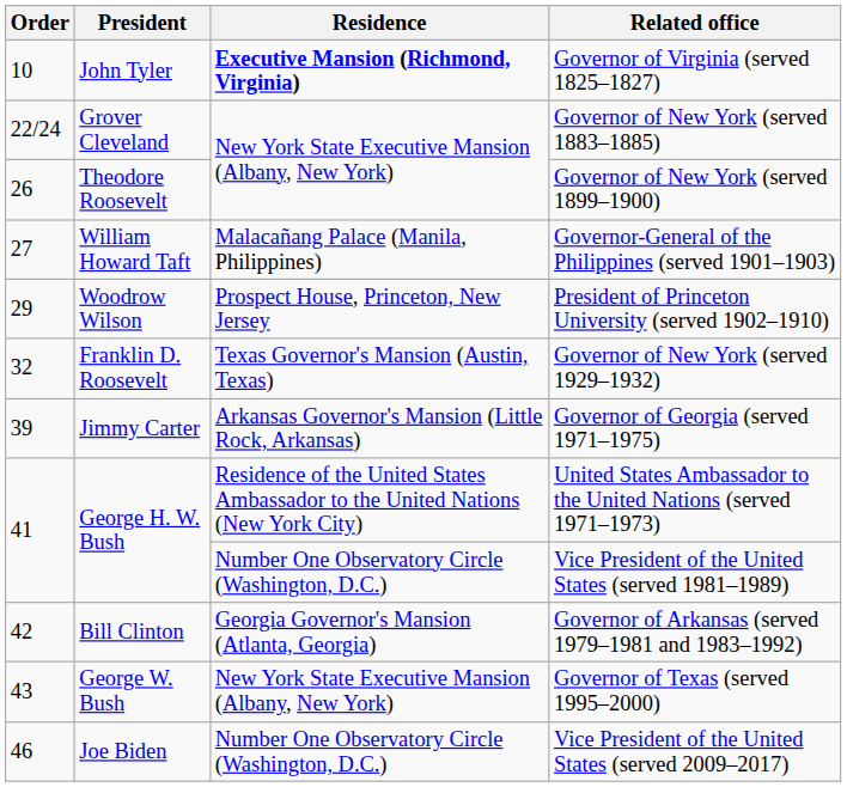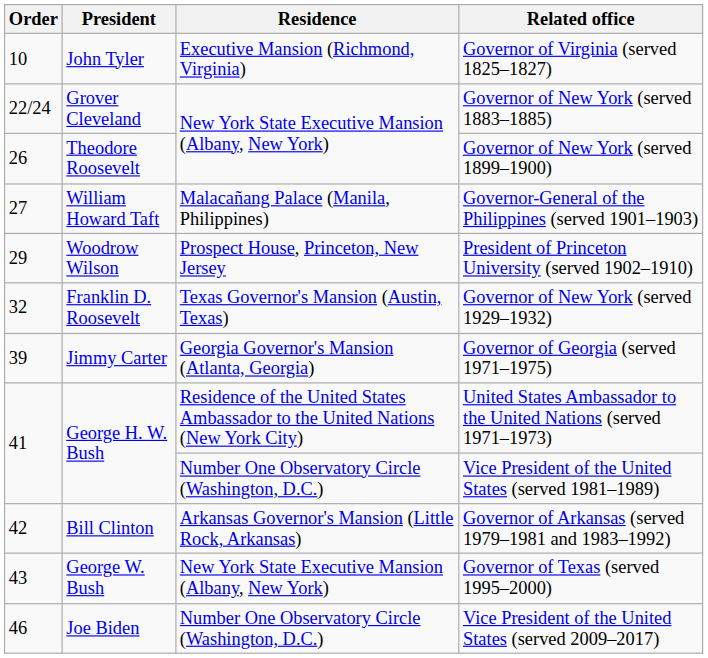Governor of Virginia (served 1825–1827) | Residence: bold -> normal
Governor of Georgia (served 1971–1975) | Residence: Arkansas Governor's Mansion (Little Rock, Arkansas) -> Georgia Governor's Mansion (Atlanta, Georgia)
Governor of Arkansas (served 1979–1981 and 1983–1992) | Residence: Georgia Governor's Mansion (Atlanta, Georgia) -> Arkansas Governor's Mansion (Little Rock, Arkansas)
